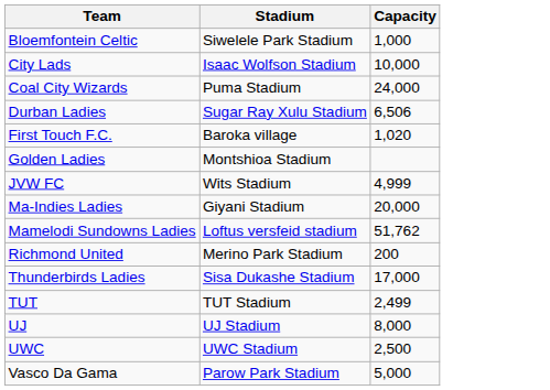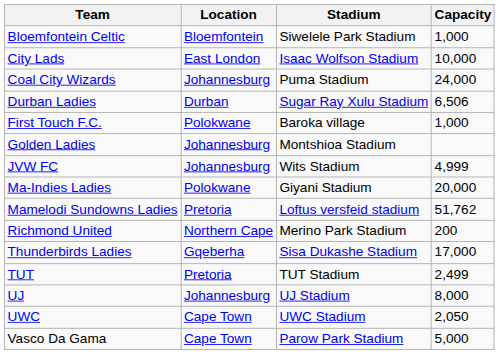+ column: Location | Bloemfontein | East London | Johannesburg | Durban | Polokwane | Johannesburg | Johannesburg | Polokwane | Pretoria | Northern Cape | Gqeberha | Pretoria | Johannesburg | Cape Town | Cape Town
First Touch F.C. | Capacity: 1,020 -> 1,000
UWC | Capacity: 2,500 -> 2,050
